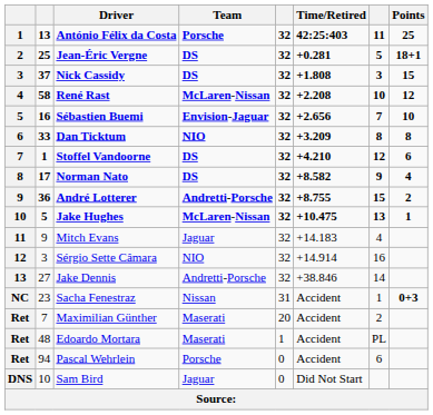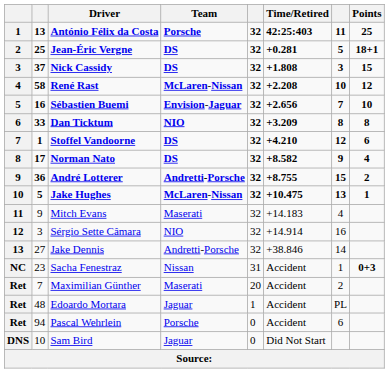Mitch Evans | Team: Jaguar -> Maserati
Edoardo Mortara | Team: Maserati -> Jaguar
